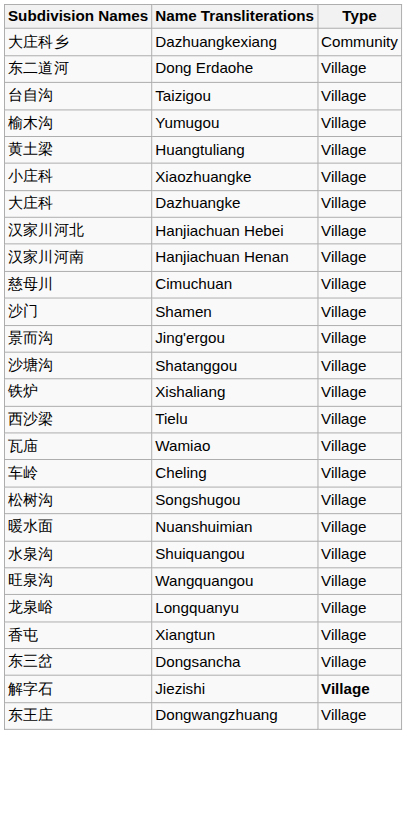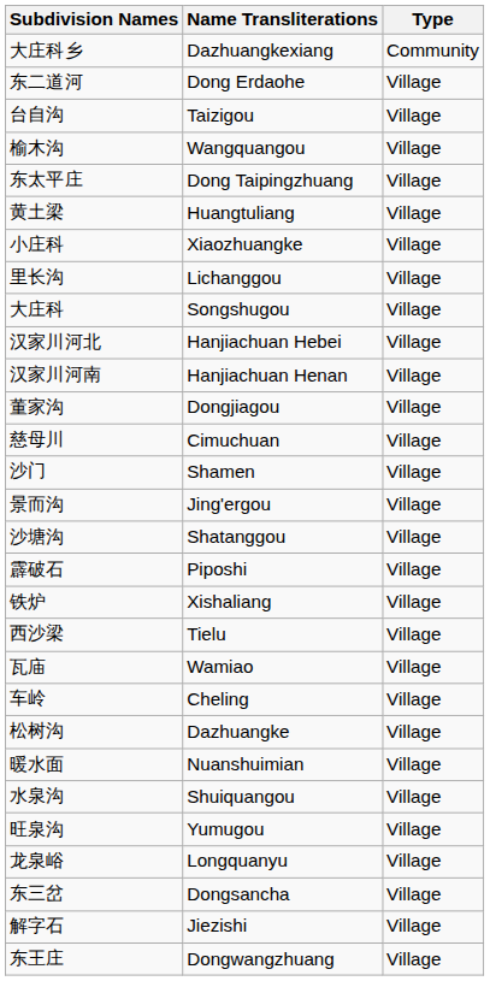榆木沟 | Name Transliterations: Yumugou -> Wangquangou
+ row: 东太平庄 | Dong Taipingzhuang | Village
+ row: 里长沟 | Lichanggou | Village
大庄科 | Name Transliterations: Dazhuangke -> Songshugou
+ row: 董家沟 | Dongjiagou | Village
+ row: 霹破石 | Piposhi | Village
松树沟 | Name Transliterations: Songshugou -> Dazhuangke
旺泉沟 | Name Transliterations: Wangquangou -> Yumugou
- row: 香屯 | Xiangtun | Village
解字石 | Type: bold -> normal
